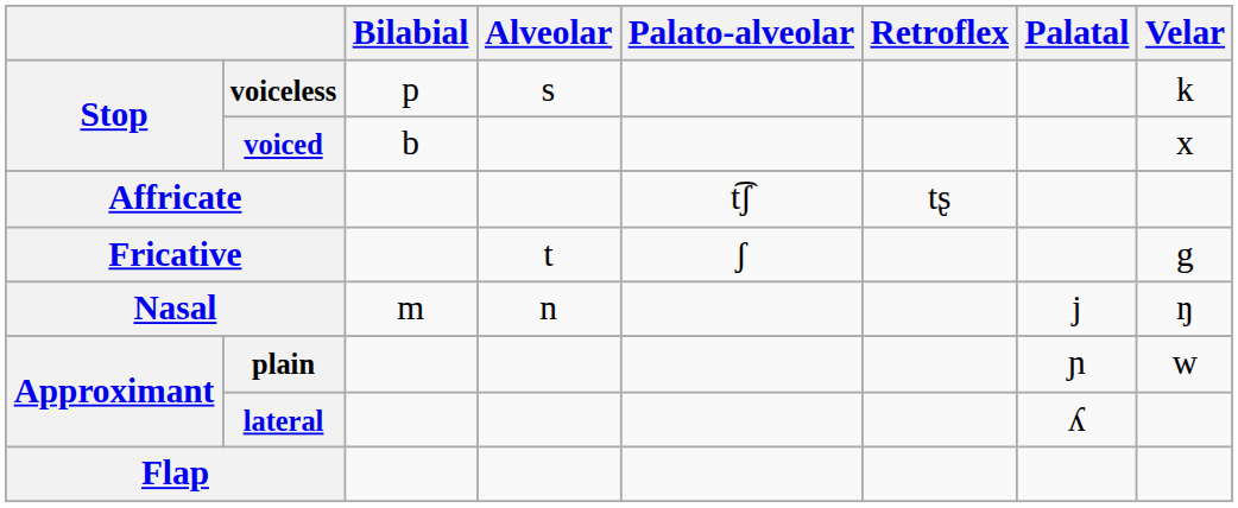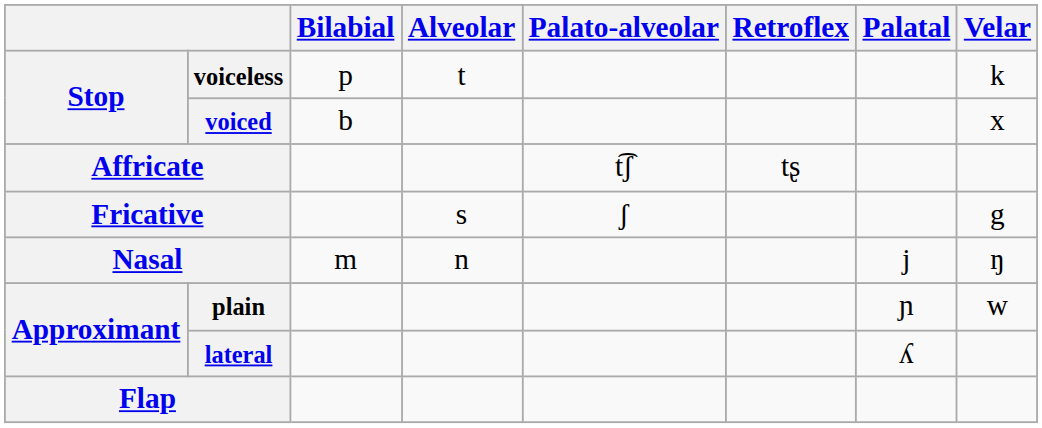voiceless | Alveolar: s -> t
Fricative | Alveolar: t -> s
